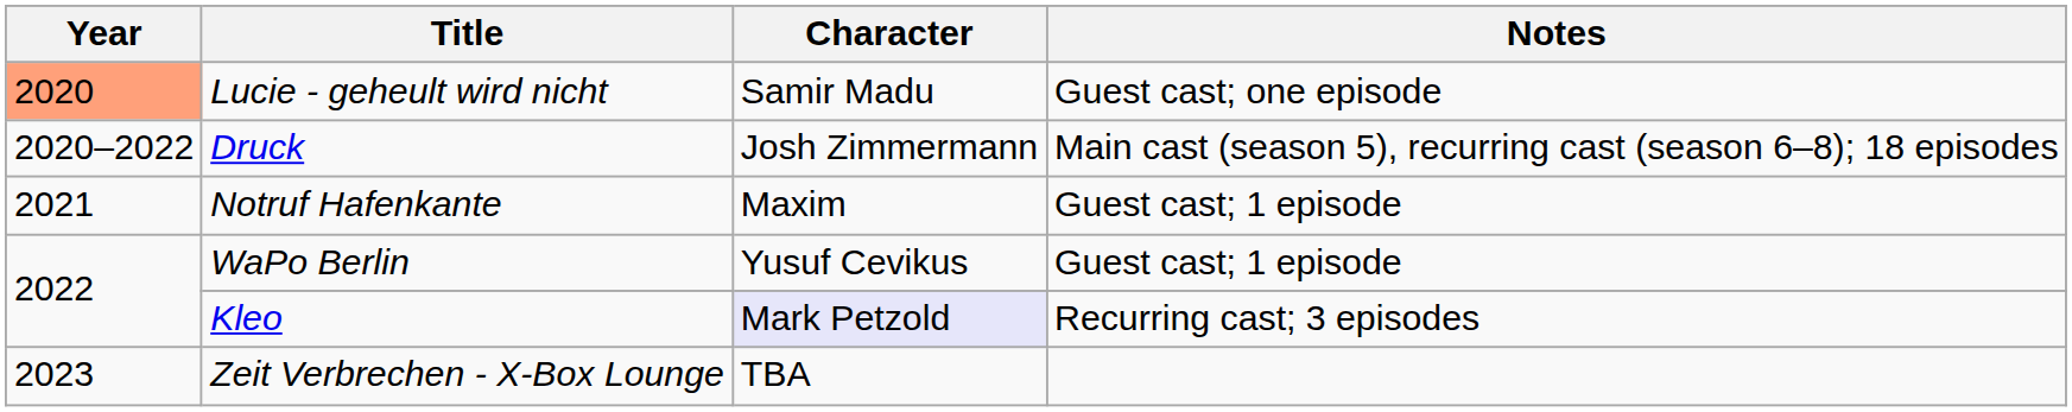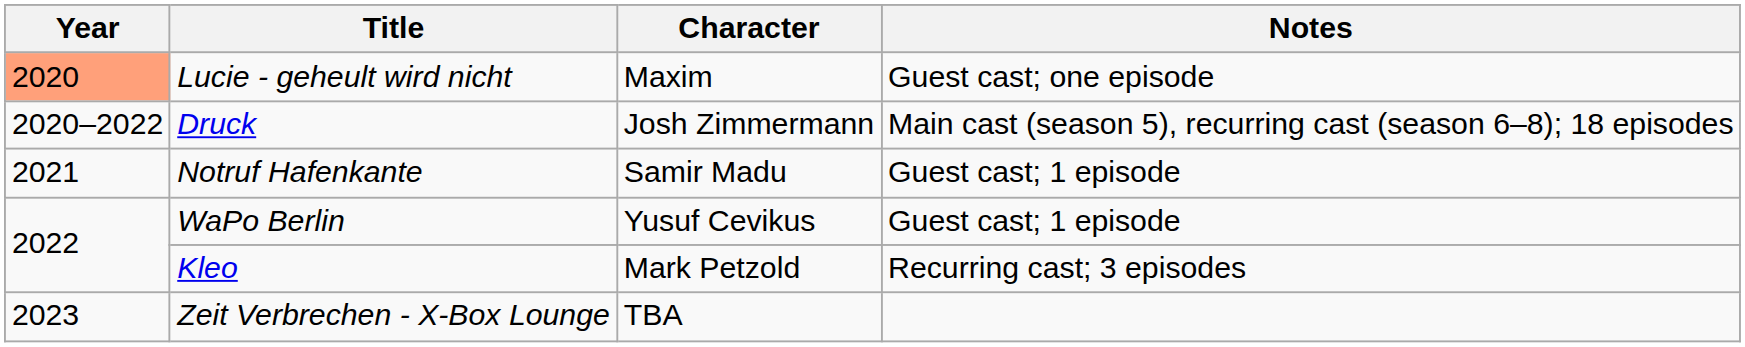Lucie - geheult wird nicht | Character: Samir Madu -> Maxim
Notruf Hafenkante | Character: Maxim -> Samir Madu
Kleo | Character: lavender background -> no background
